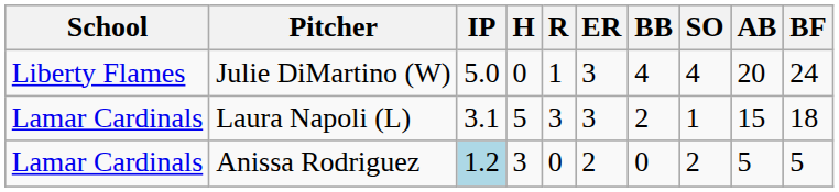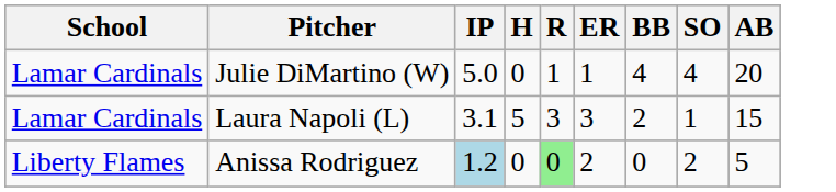- column: BF | 24 | 18 | 5
Julie DiMartino (W) | School: Liberty Flames -> Lamar Cardinals
Julie DiMartino (W) | ER: 3 -> 1
Anissa Rodriguez | School: Lamar Cardinals -> Liberty Flames
Anissa Rodriguez | H: 3 -> 0
Anissa Rodriguez | R: no background -> lightgreen background
